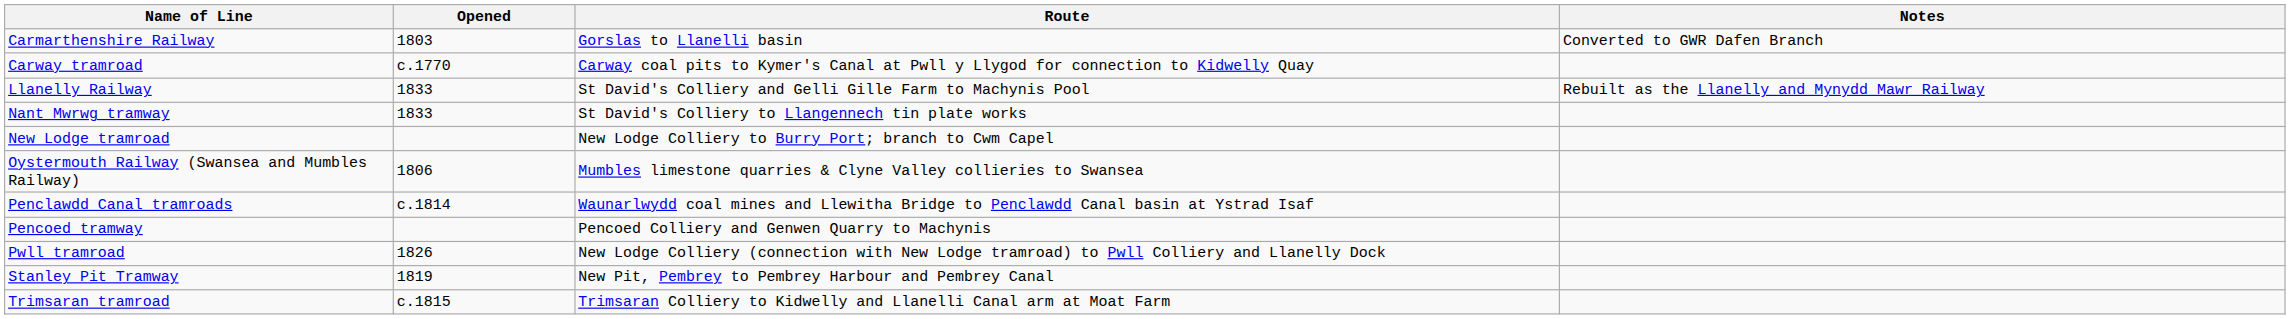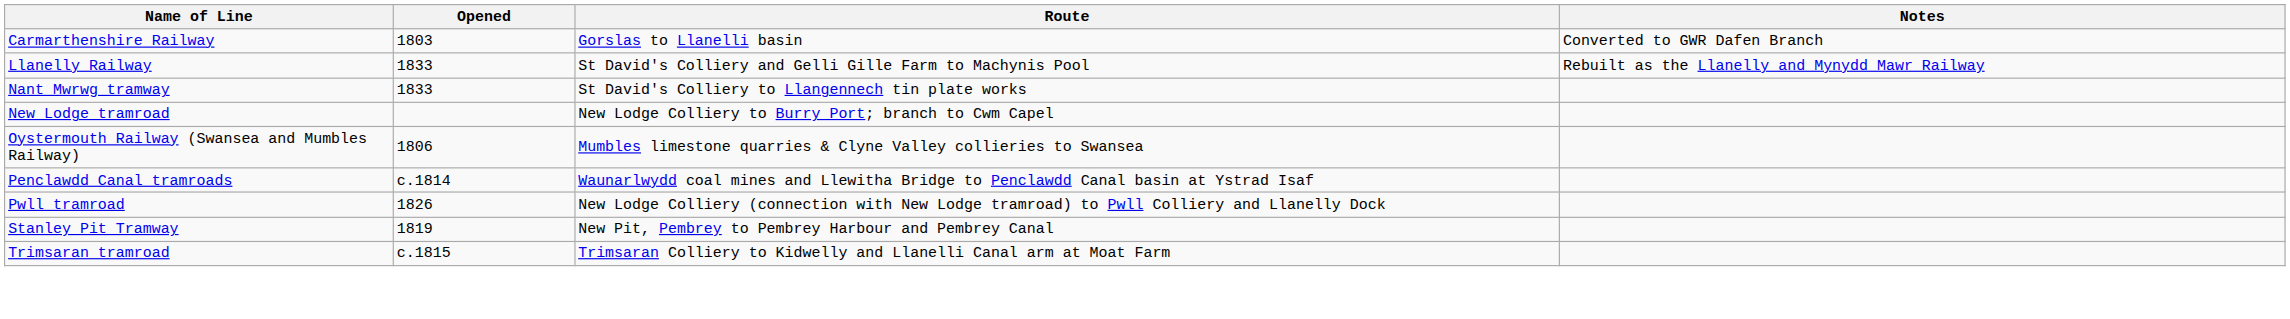- row: Carway tramroad | c.1770 | Carway coal pits to Kymer's Canal at Pwll y Llygod for connection to Kidwelly Quay
- row: Pencoed tramway | Pencoed Colliery and Genwen Quarry to Machynis
